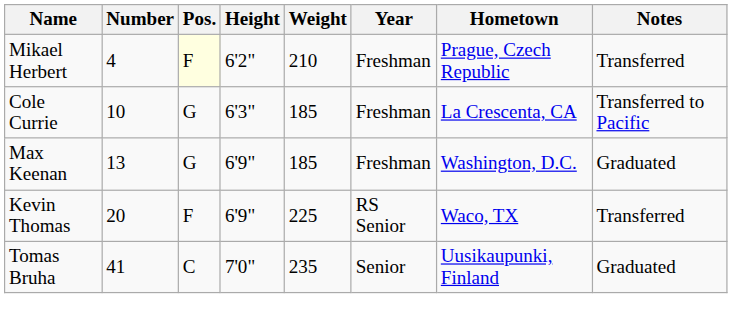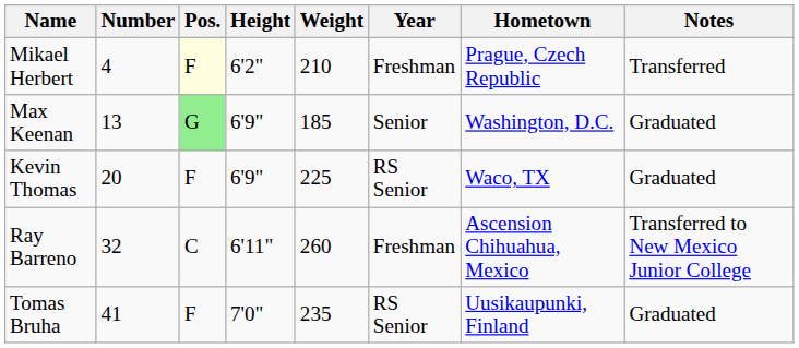- row: Cole Currie | 10 | G | 6'3" | 185 | Freshman | La Crescenta, CA | Transferred to Pacific
Max Keenan | Pos.: no background -> lightgreen background
Max Keenan | Year: Freshman -> Senior
Kevin Thomas | Notes: Transferred -> Graduated
+ row: Ray Barreno | 32 | C | 6'11" | 260 | Freshman | Ascension Chihuahua, Mexico | Transferred to New Mexico Junior College
Tomas Bruha | Pos.: C -> F
Tomas Bruha | Year: Senior -> RS Senior
